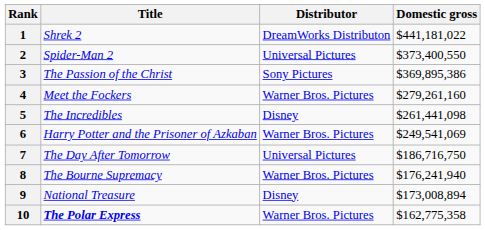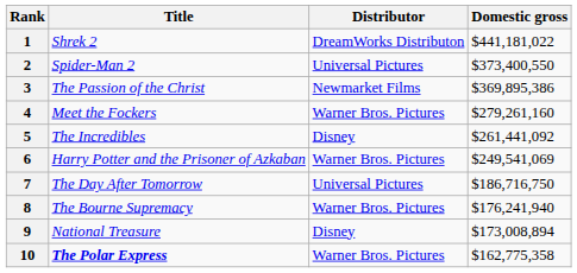3 | Distributor: Sony Pictures -> Newmarket Films
5 | Domestic gross: $261,441,098 -> $261,441,092
